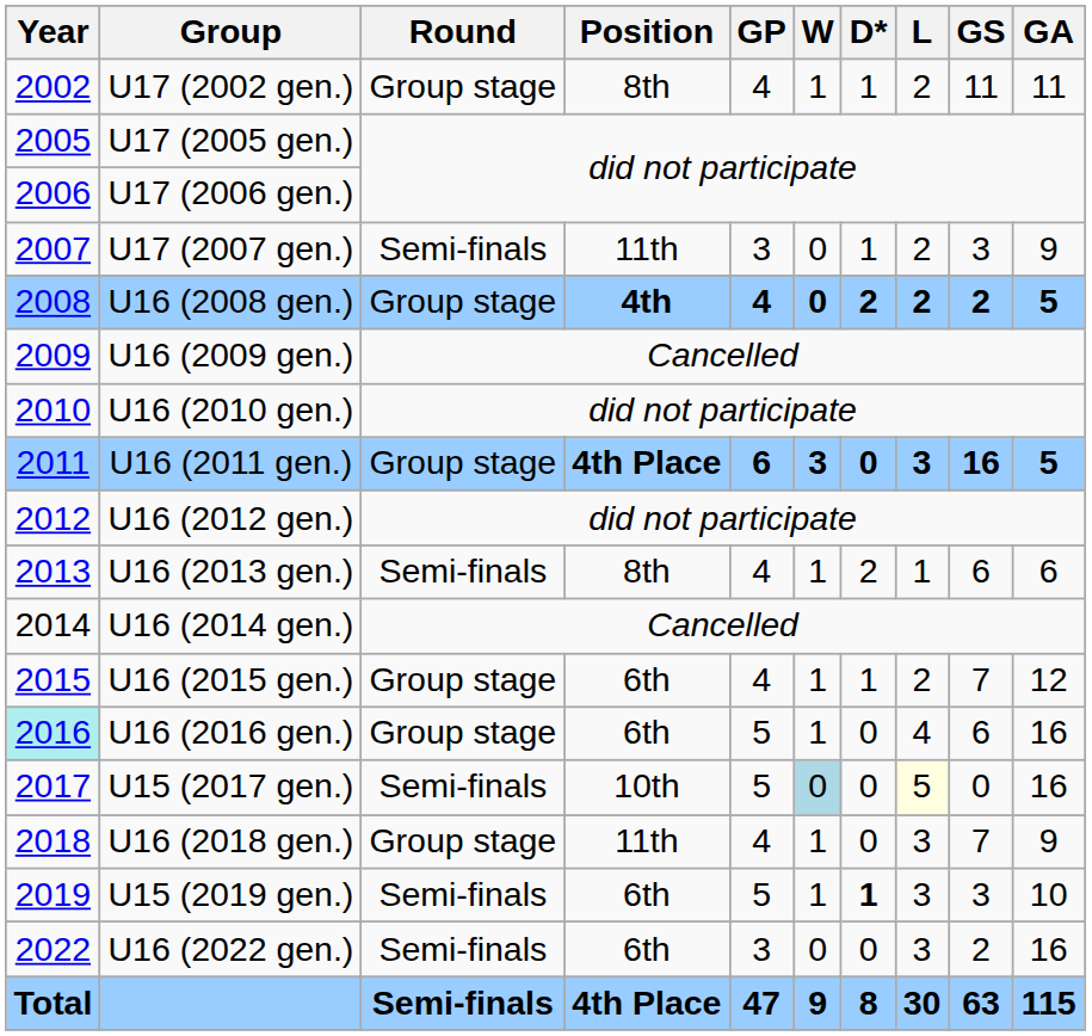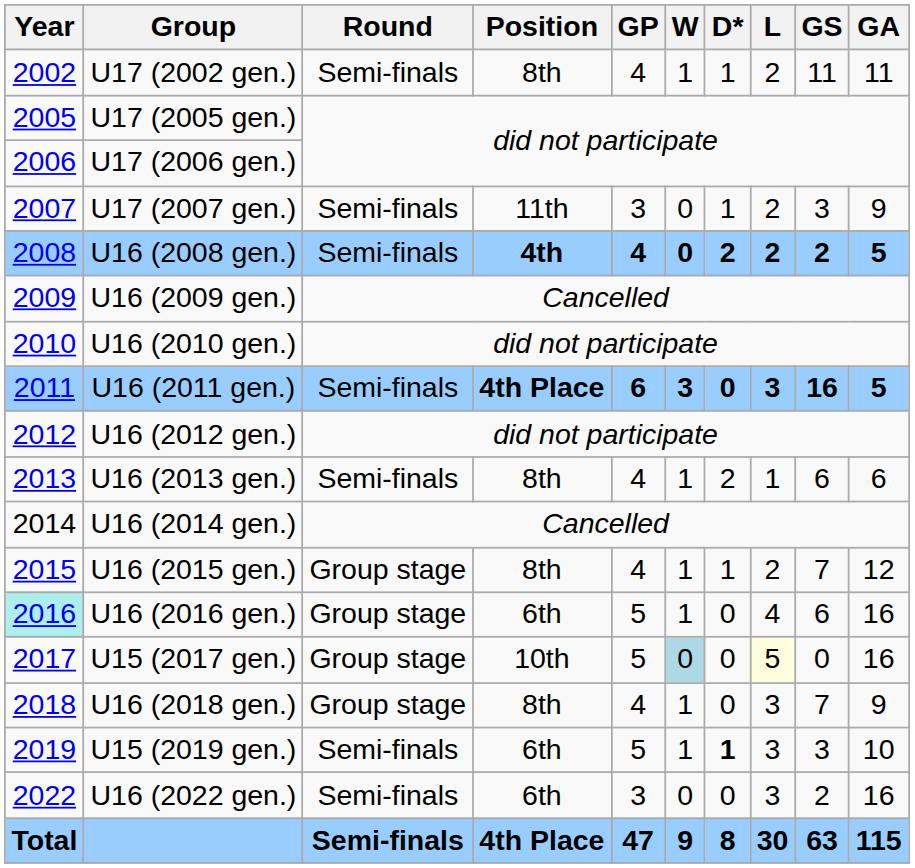U17 (2002 gen.) | Round: Group stage -> Semi-finals
U16 (2008 gen.) | Round: Group stage -> Semi-finals
U16 (2011 gen.) | Round: Group stage -> Semi-finals
U16 (2015 gen.) | Position: 6th -> 8th
U15 (2017 gen.) | Round: Semi-finals -> Group stage
U16 (2018 gen.) | Position: 11th -> 8th
